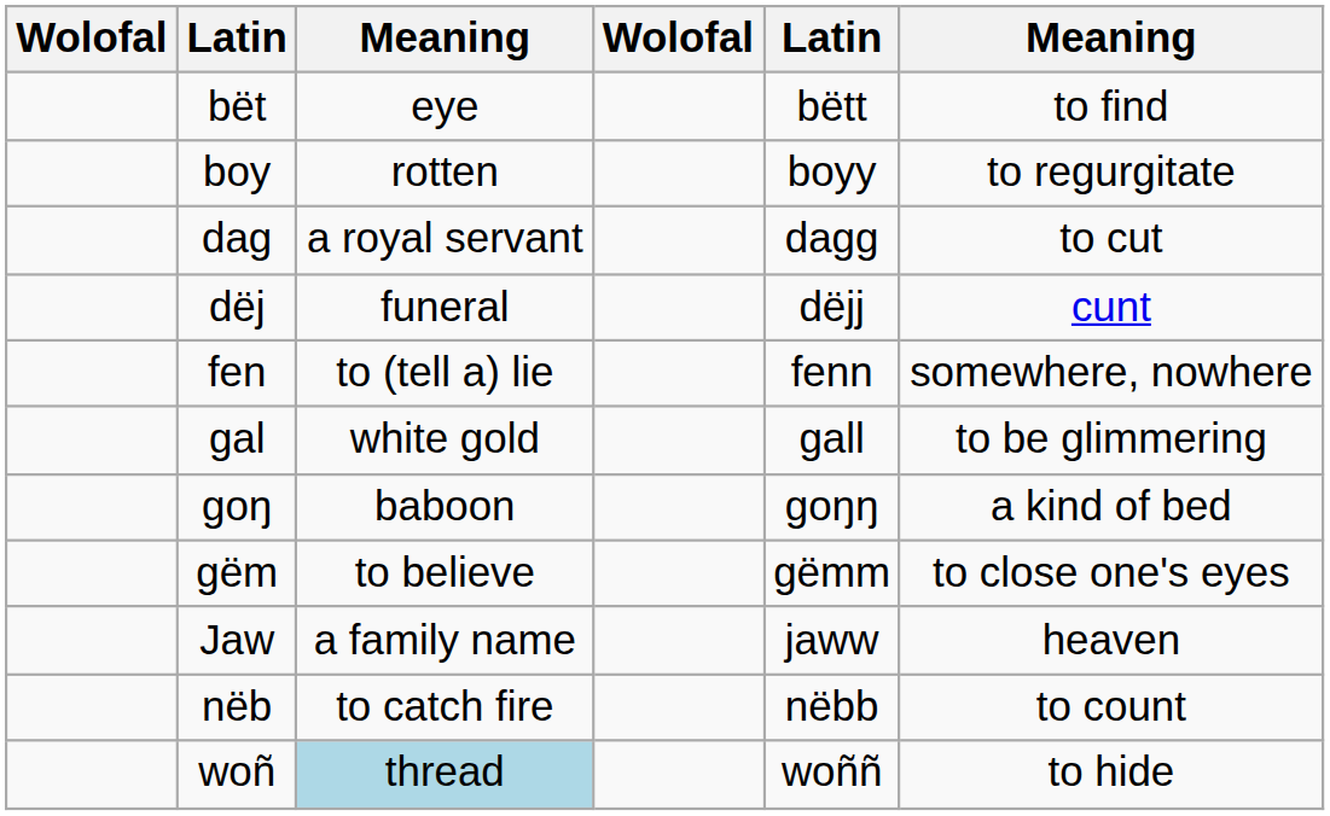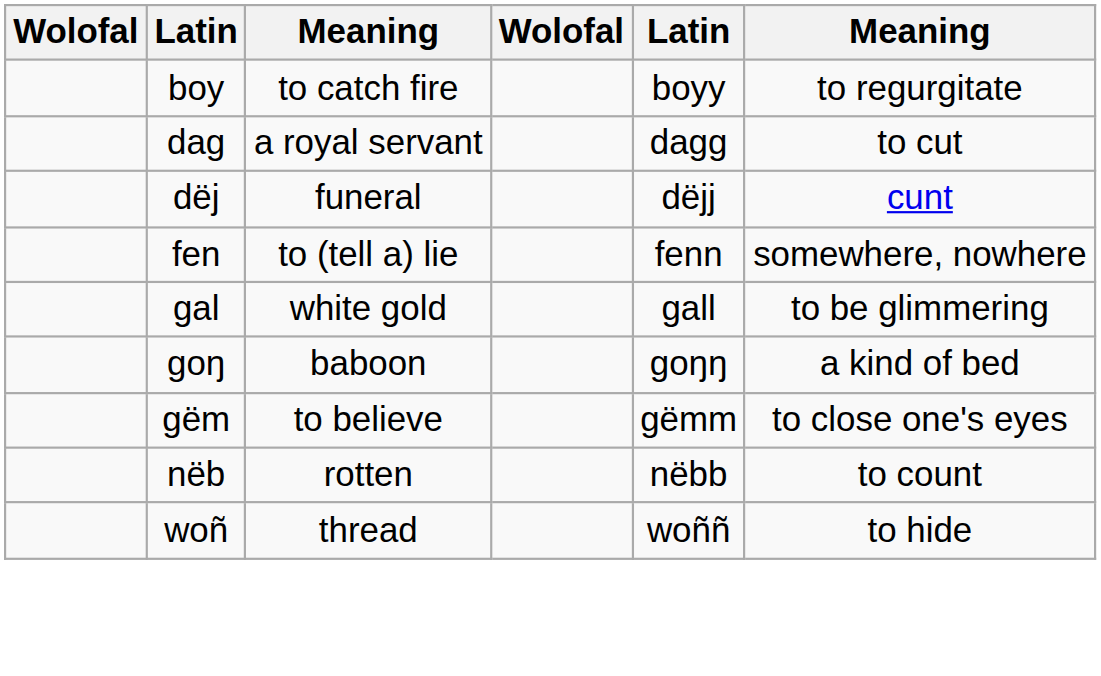- row: bët | eye | bëtt | to find
boy | column 3: rotten -> to catch fire
- row: Jaw | a family name | jaww | heaven
nëb | column 3: to catch fire -> rotten
woñ | column 3: lightblue background -> no background
